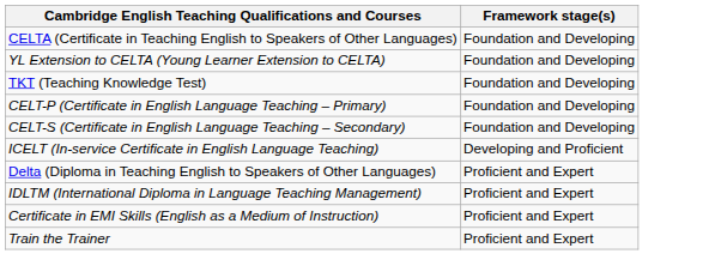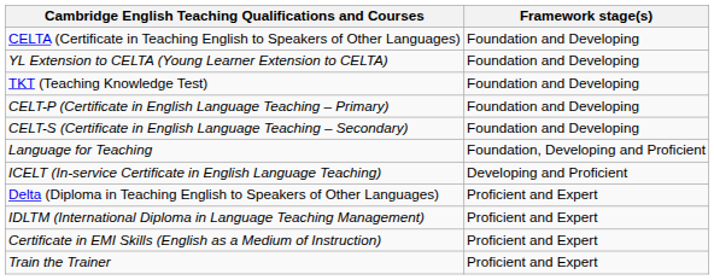+ row: Language for Teaching | Foundation, Developing and Proficient
